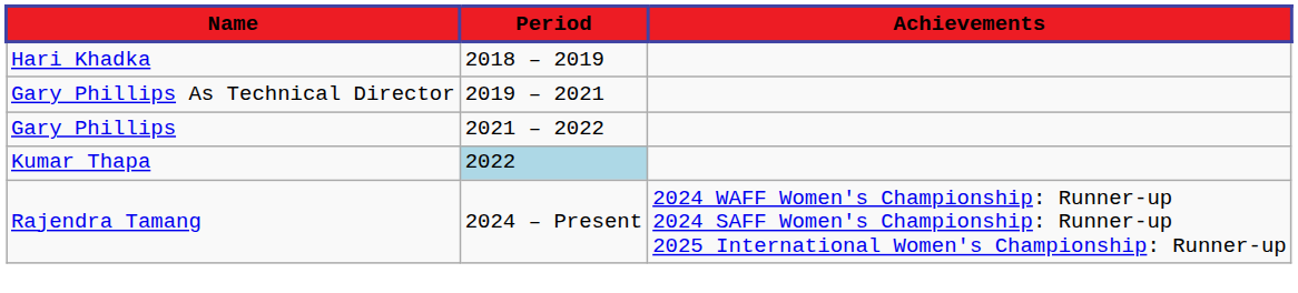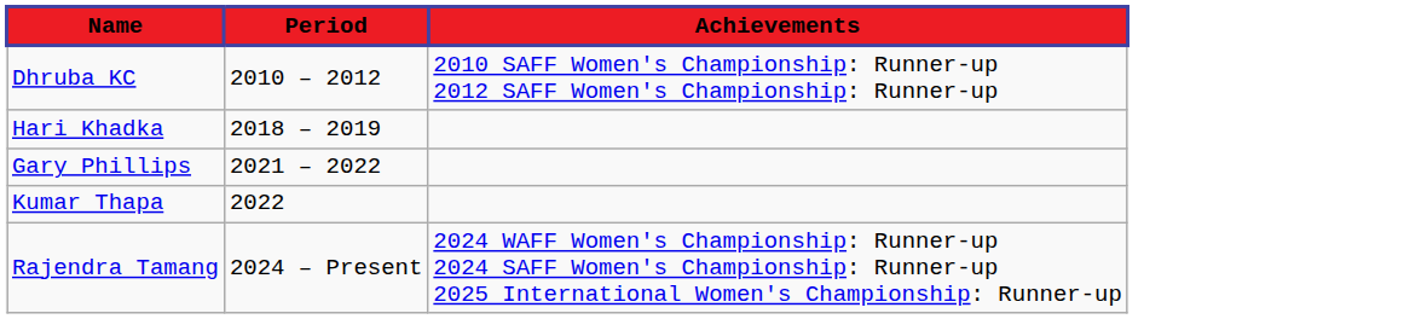+ row: Dhruba KC | 2010 – 2012 | 2010 SAFF Women's Championship: Runner-up 2012 SAFF Women's Championship: Runner-up
- row: Gary Phillips As Technical Director | 2019 – 2021
Kumar Thapa | Period: lightblue background -> no background
